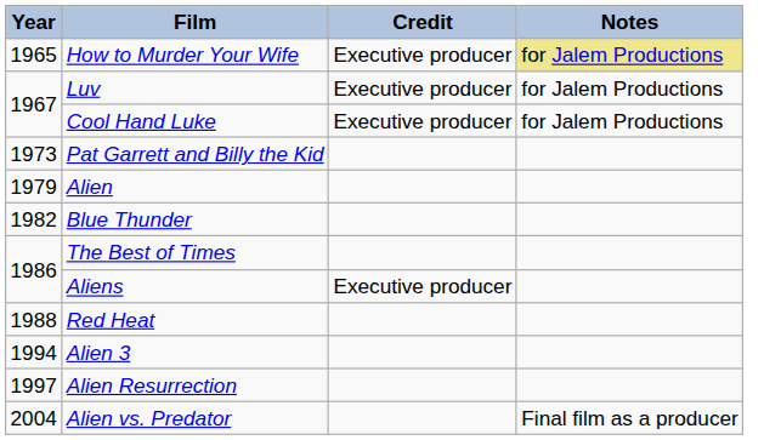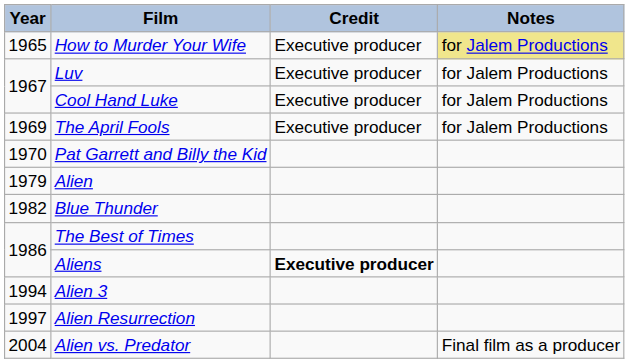+ row: 1969 | The April Fools | Executive producer | for Jalem Productions
Pat Garrett and Billy the Kid | Year: 1973 -> 1970
Aliens | Credit: normal -> bold
- row: 1988 | Red Heat
